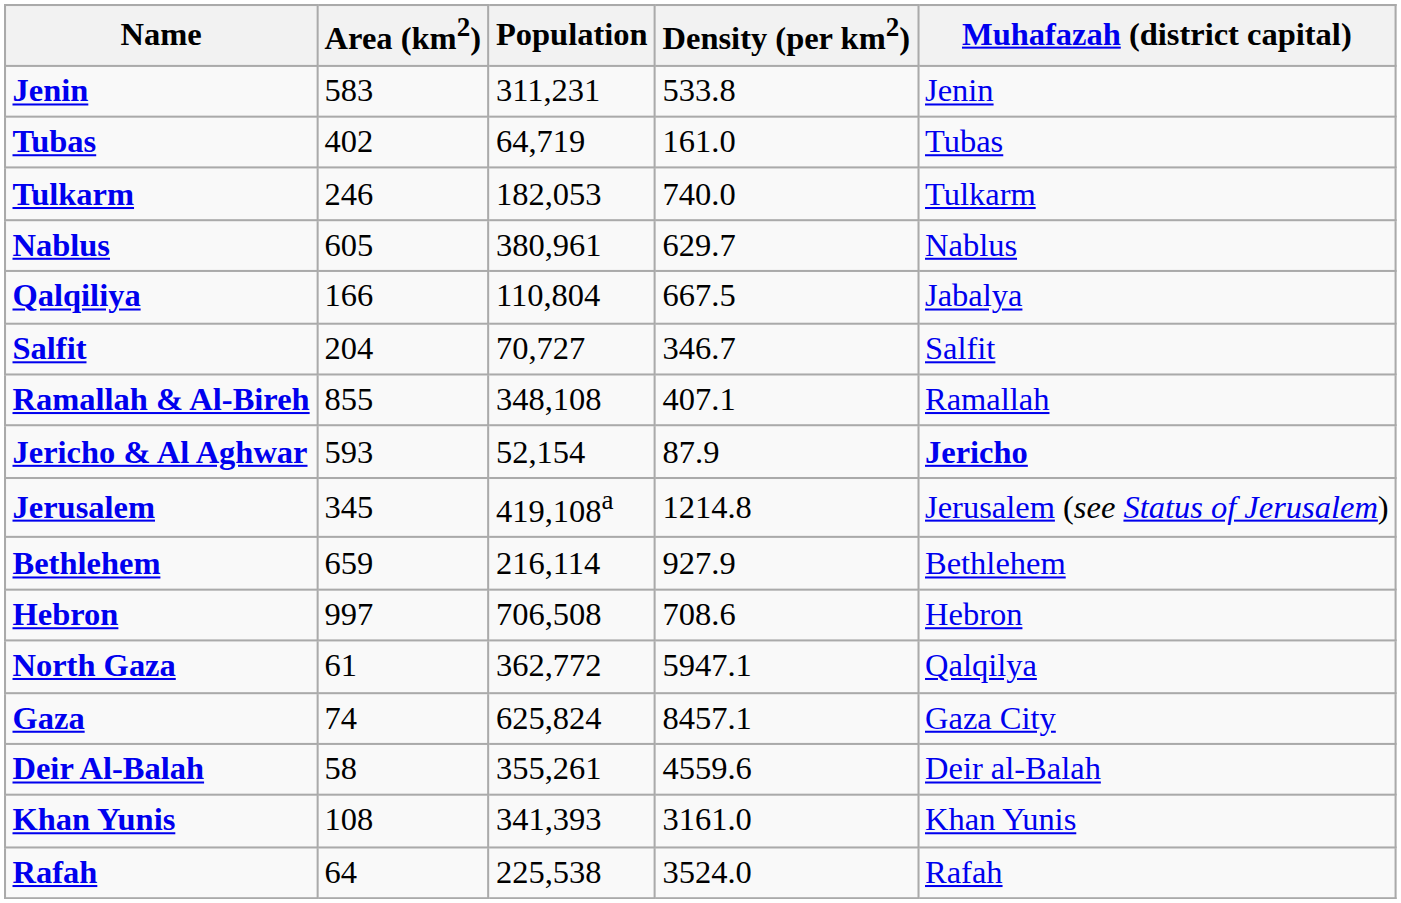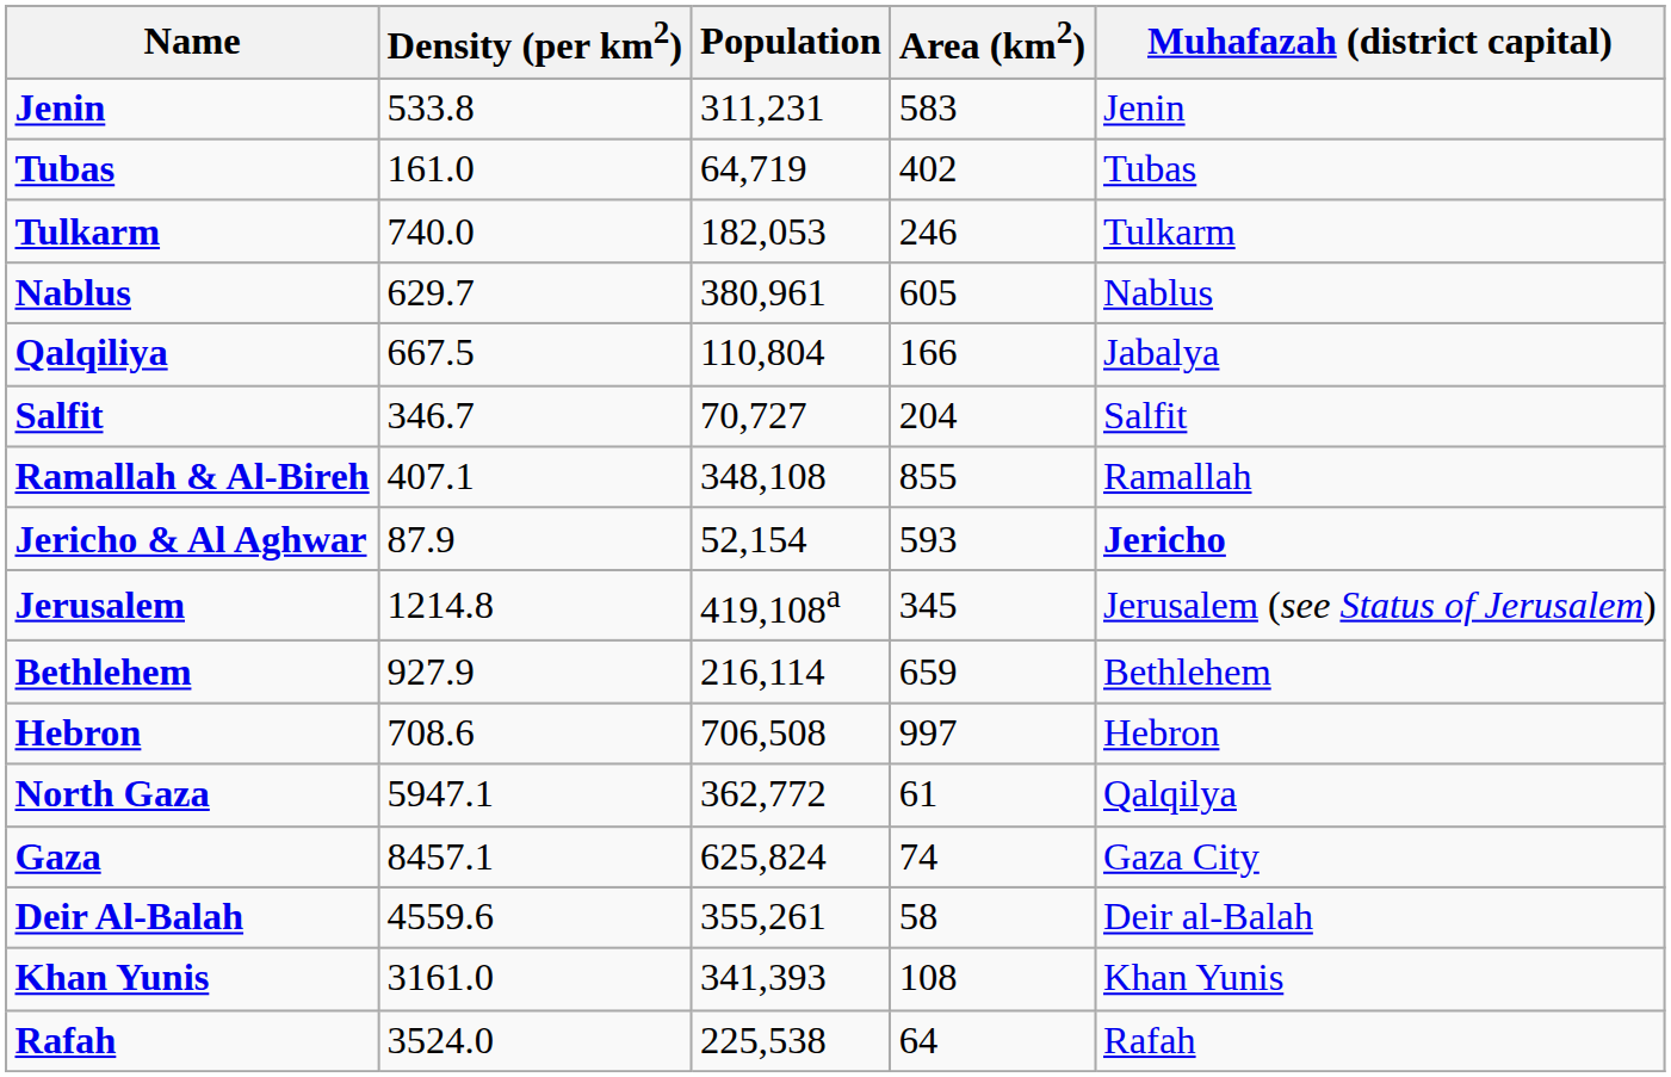columns swapped: Area (km2) <-> Density (per km2)
